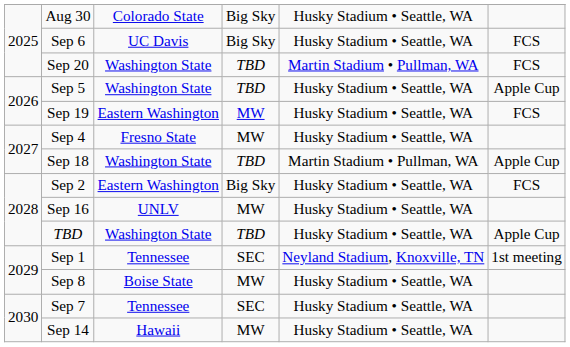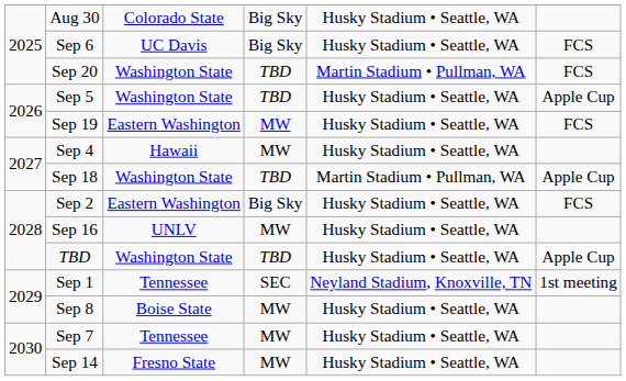Sep 4 | column 3: Fresno State -> Hawaii
Sep 7 | column 4: SEC -> MW
Sep 14 | column 3: Hawaii -> Fresno State
